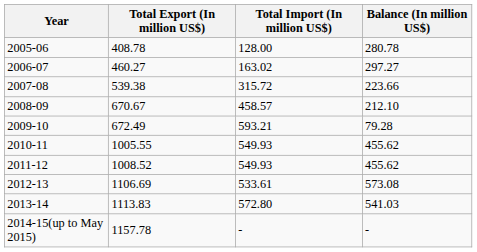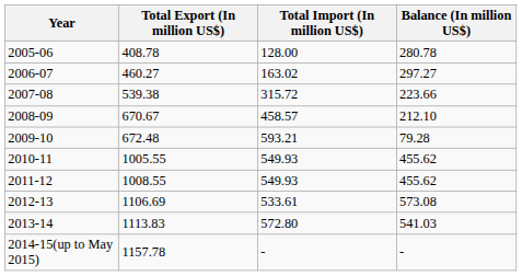2009-10 | Total Export (In million US$): 672.49 -> 672.48
2011-12 | Total Export (In million US$): 1008.52 -> 1008.55
